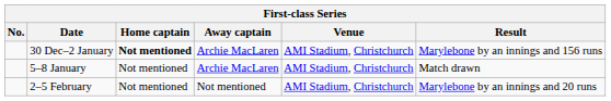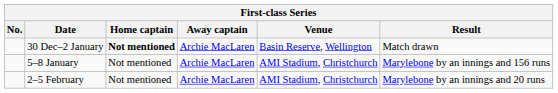30 Dec–2 January | Venue: AMI Stadium, Christchurch -> Basin Reserve, Wellington
30 Dec–2 January | Result: Marylebone by an innings and 156 runs -> Match drawn
5–8 January | Result: Match drawn -> Marylebone by an innings and 156 runs
2–5 February | Away captain: Not mentioned -> Archie MacLaren
